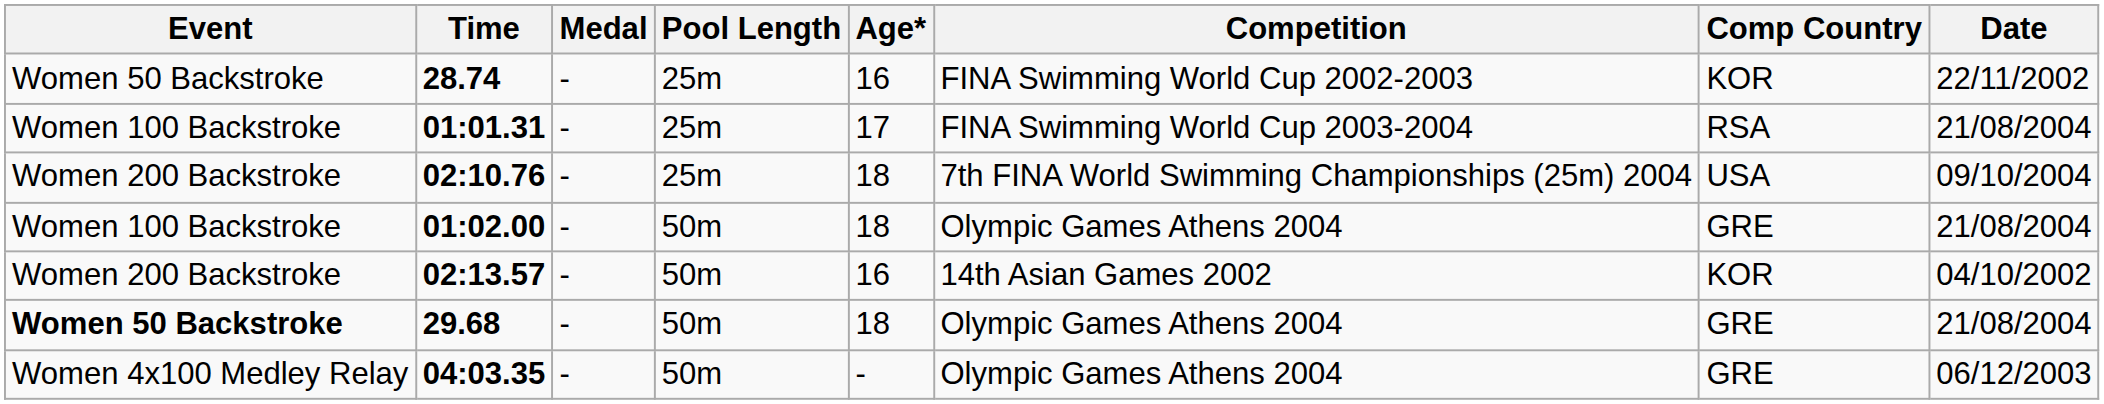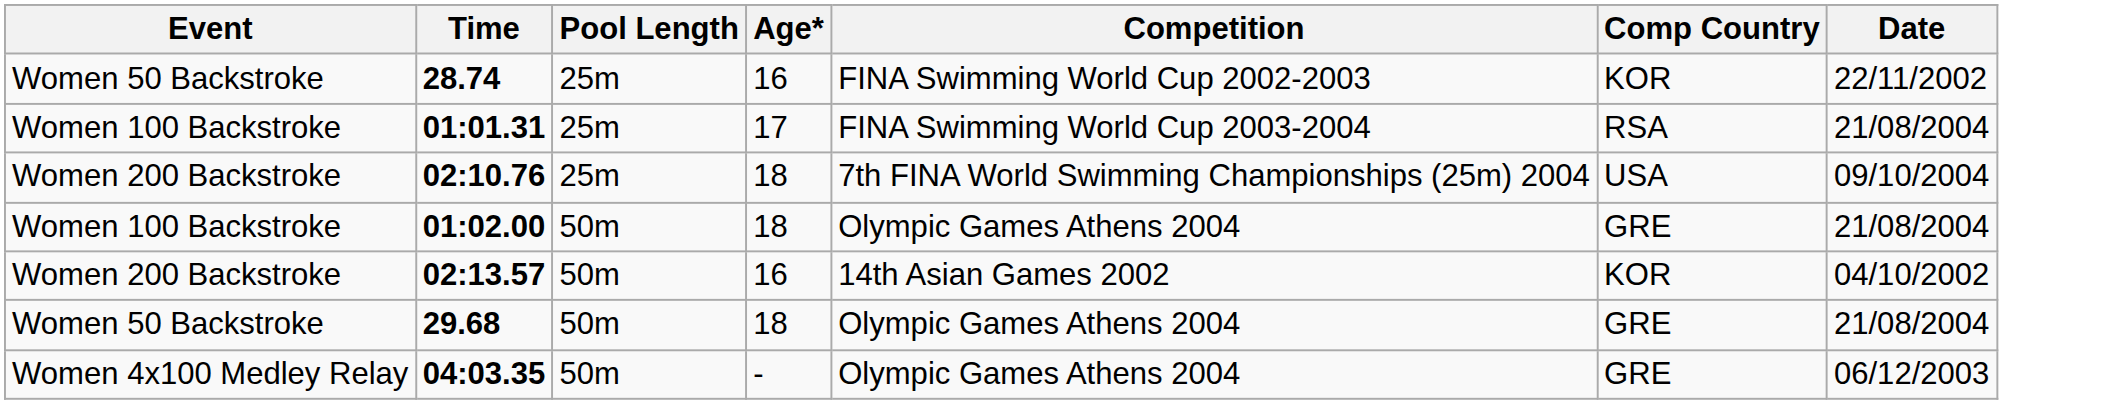- column: Medal | - | - | - | - | - | - | -
29.68 | Event: bold -> normal
